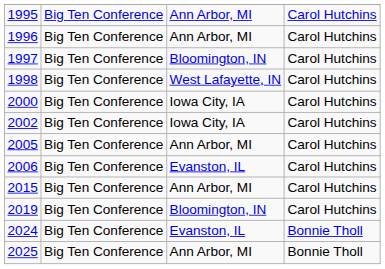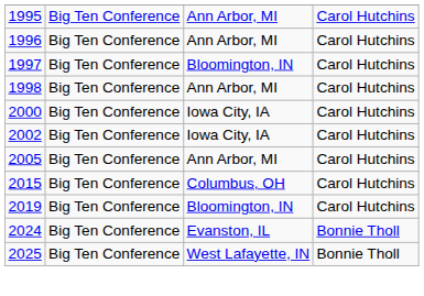1998 | column 3: West Lafayette, IN -> Ann Arbor, MI
- row: 2006 | Big Ten Conference | Evanston, IL | Carol Hutchins
2015 | column 3: Ann Arbor, MI -> Columbus, OH
2025 | column 3: Ann Arbor, MI -> West Lafayette, IN
